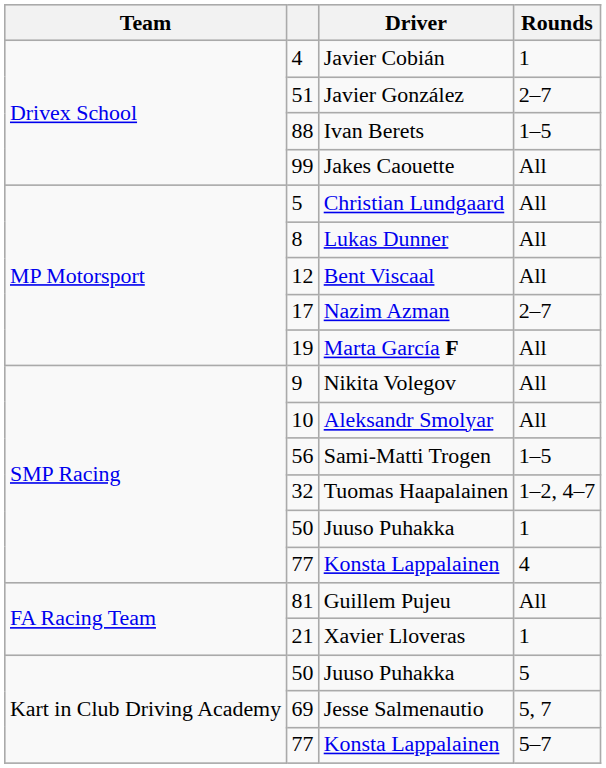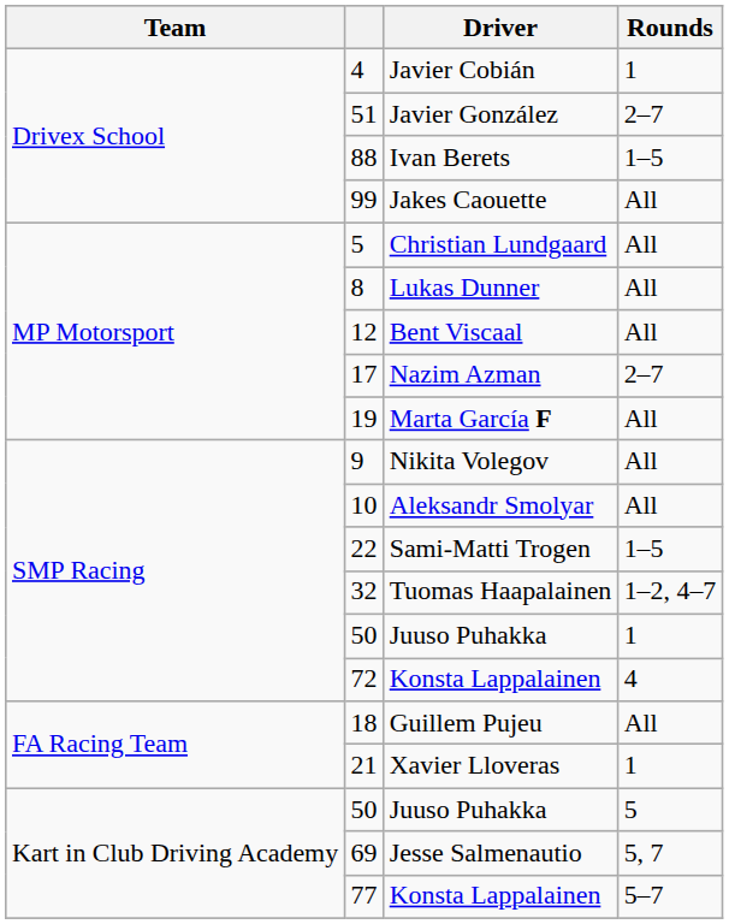Sami-Matti Trogen | column 2: 56 -> 22
Konsta Lappalainen / 4 | column 2: 77 -> 72
Guillem Pujeu | column 2: 81 -> 18
